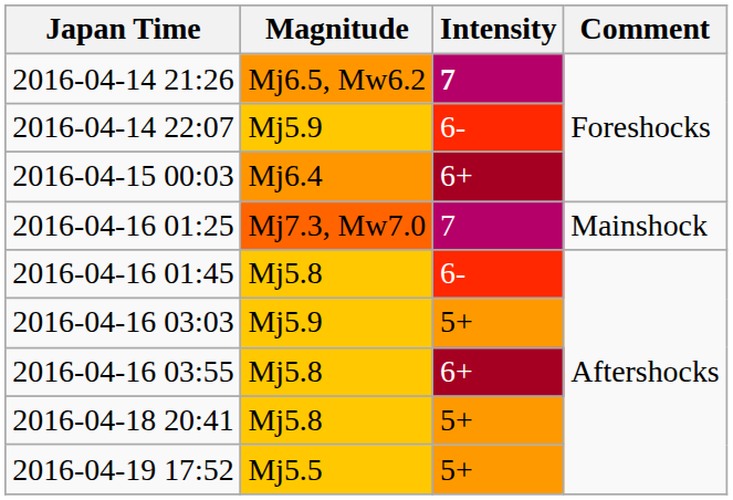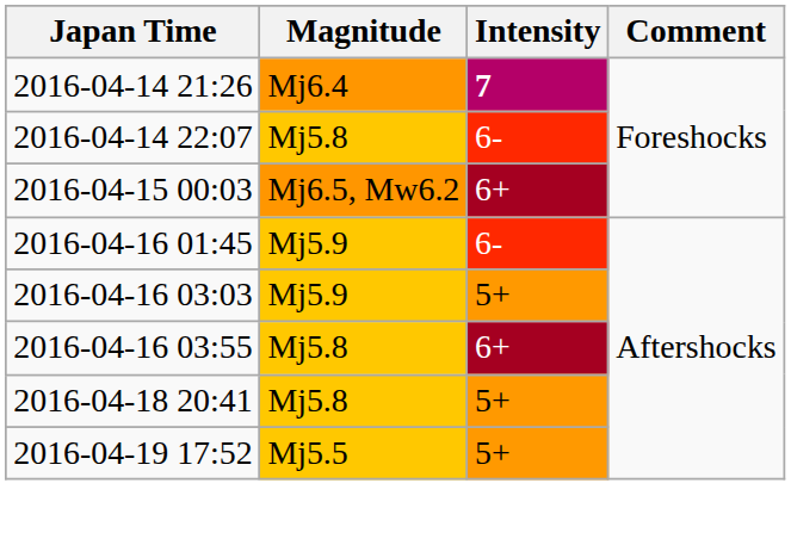2016-04-14 21:26 | Magnitude: Mj6.5, Mw6.2 -> Mj6.4
2016-04-14 22:07 | Magnitude: Mj5.9 -> Mj5.8
2016-04-15 00:03 | Magnitude: Mj6.4 -> Mj6.5, Mw6.2
- row: 2016-04-16 01:25 | Mj7.3, Mw7.0 | 7 | Mainshock
2016-04-16 01:45 | Magnitude: Mj5.8 -> Mj5.9
